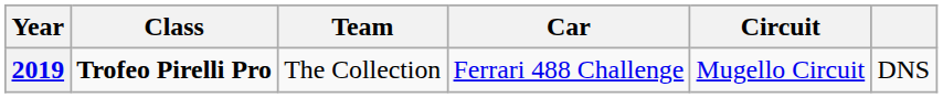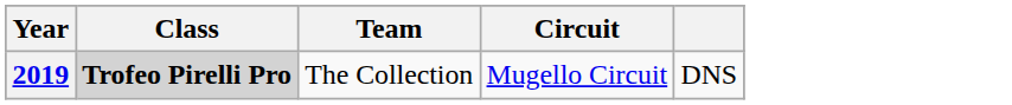- column: Car | Ferrari 488 Challenge
2019 | Class: no background -> lightgrey background
